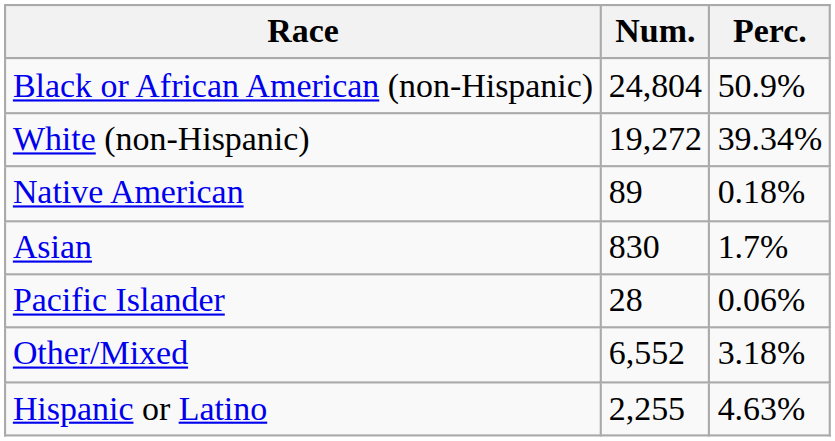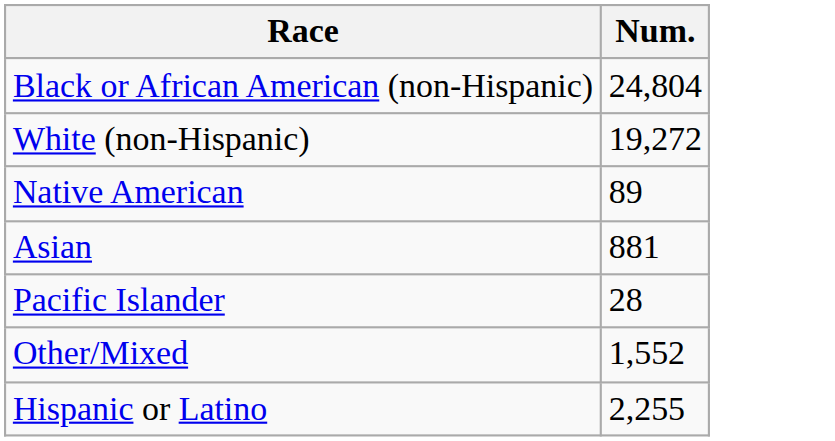- column: Perc. | 50.9% | 39.34% | 0.18% | 1.7% | 0.06% | 3.18% | 4.63%
Asian | Num.: 830 -> 881
Other/Mixed | Num.: 6,552 -> 1,552
